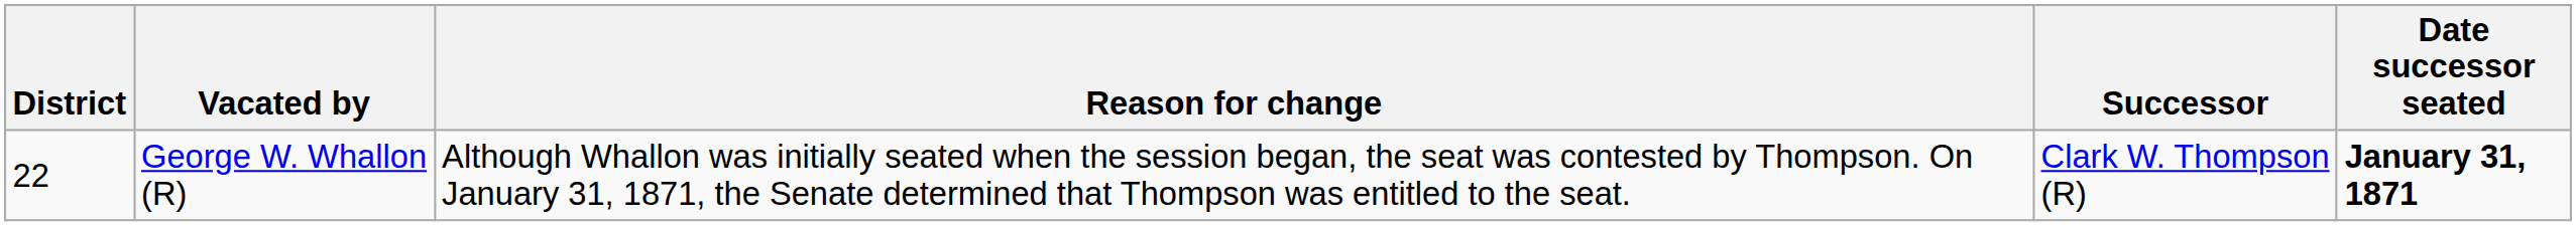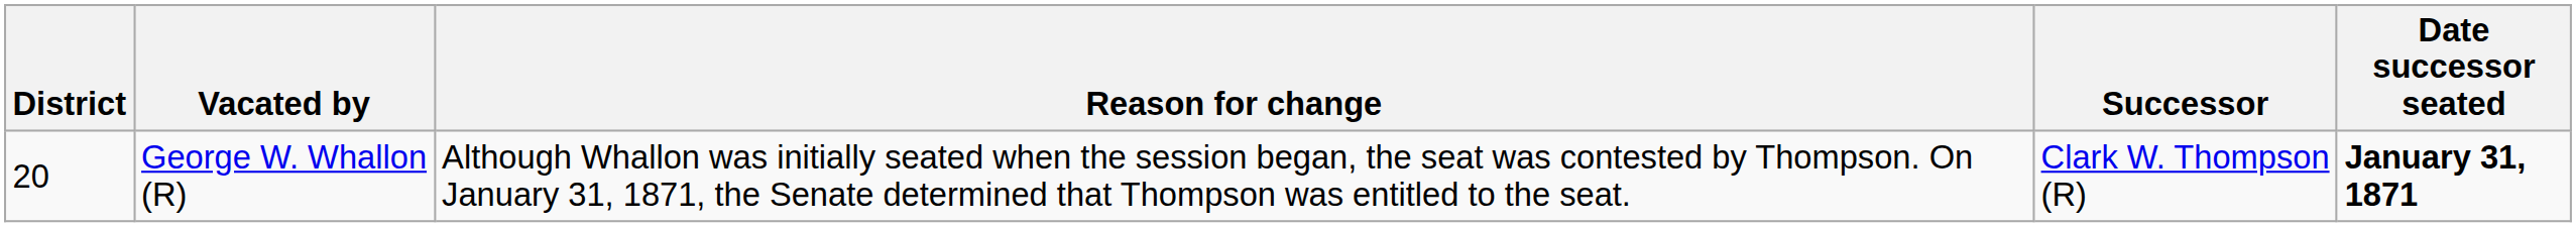George W. Whallon (R) | District: 22 -> 20
